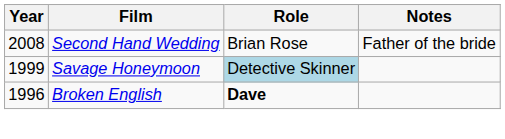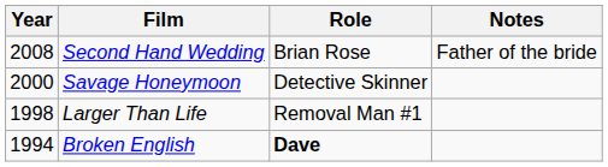Savage Honeymoon | Year: 1999 -> 2000
Savage Honeymoon | Role: lightblue background -> no background
+ row: 1998 | Larger Than Life | Removal Man #1
Broken English | Year: 1996 -> 1994
